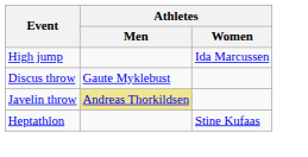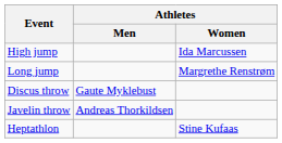+ row: Long jump | Margrethe Renstrøm
Javelin throw | Athletes / Men: khaki background -> no background
